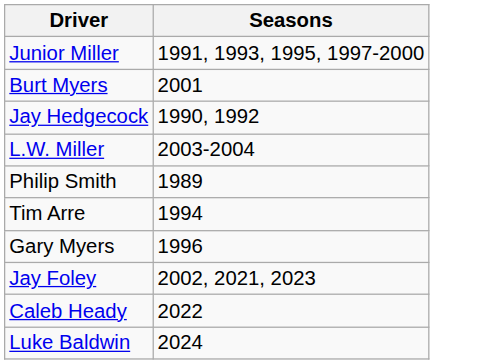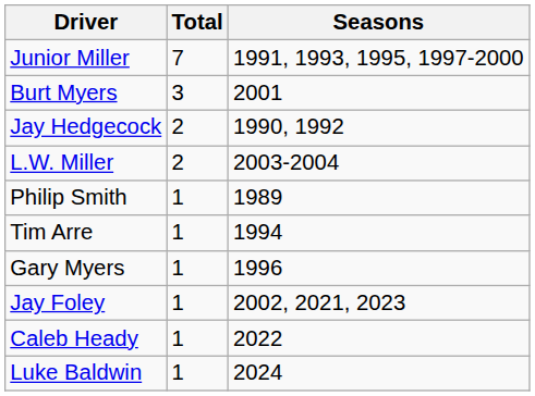+ column: Total | 7 | 3 | 2 | 2 | 1 | 1 | 1 | 1 | 1 | 1
